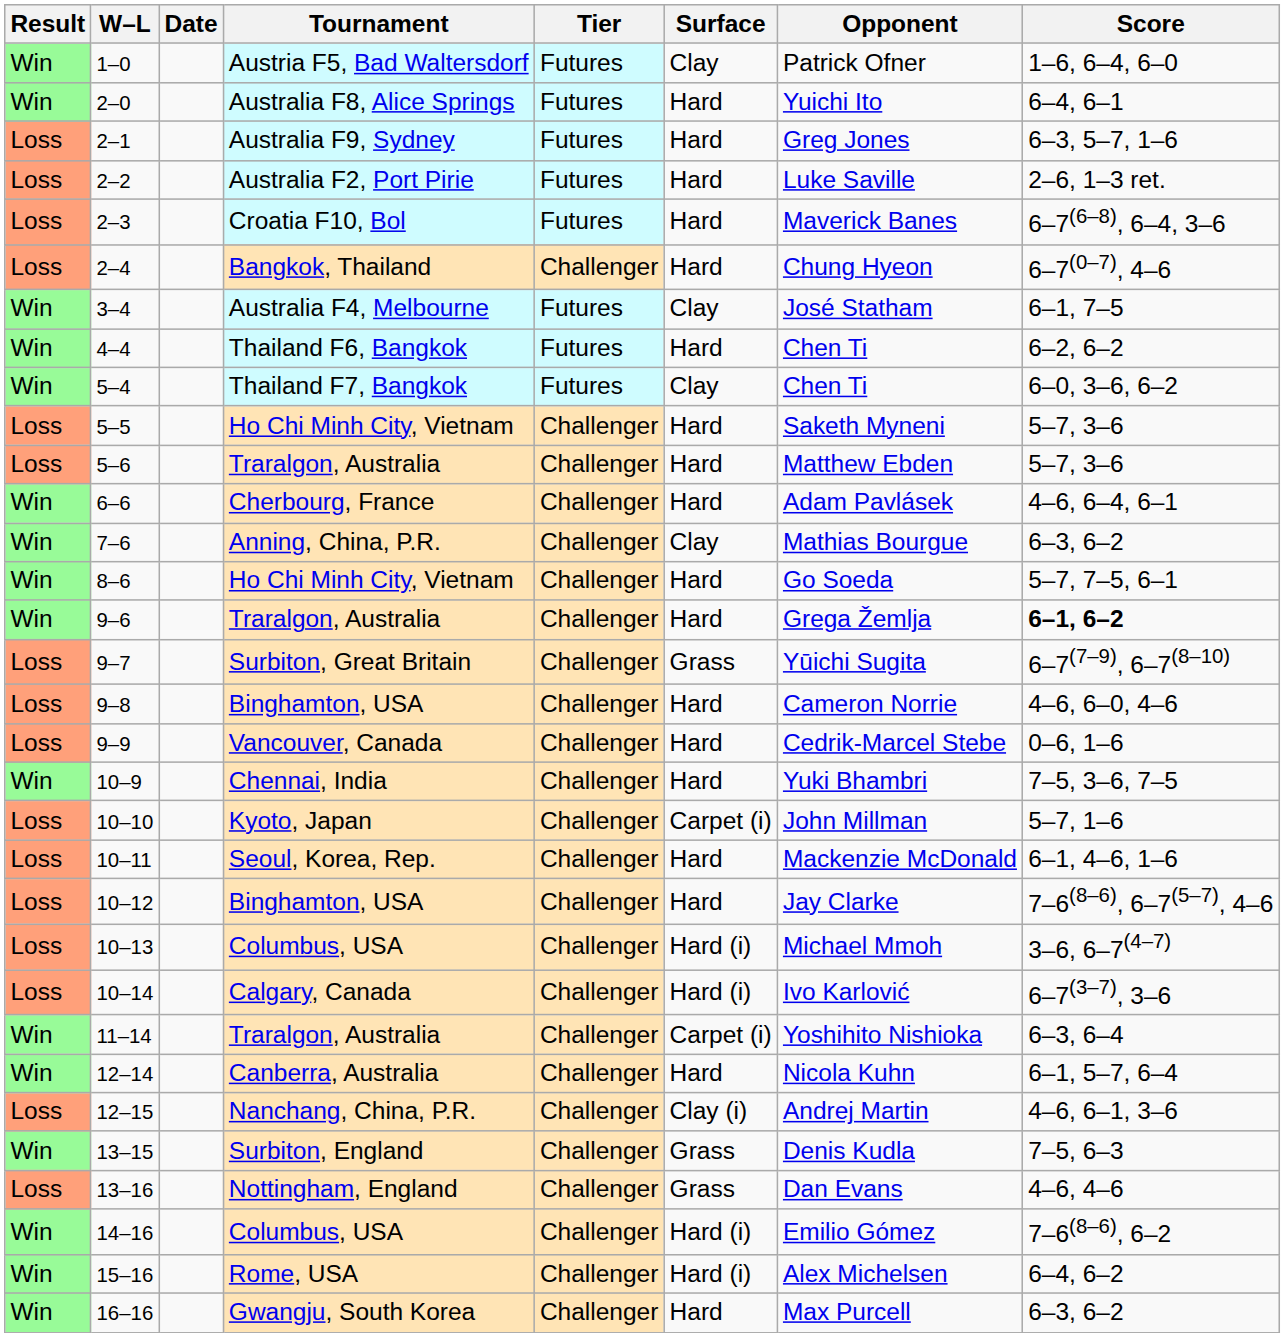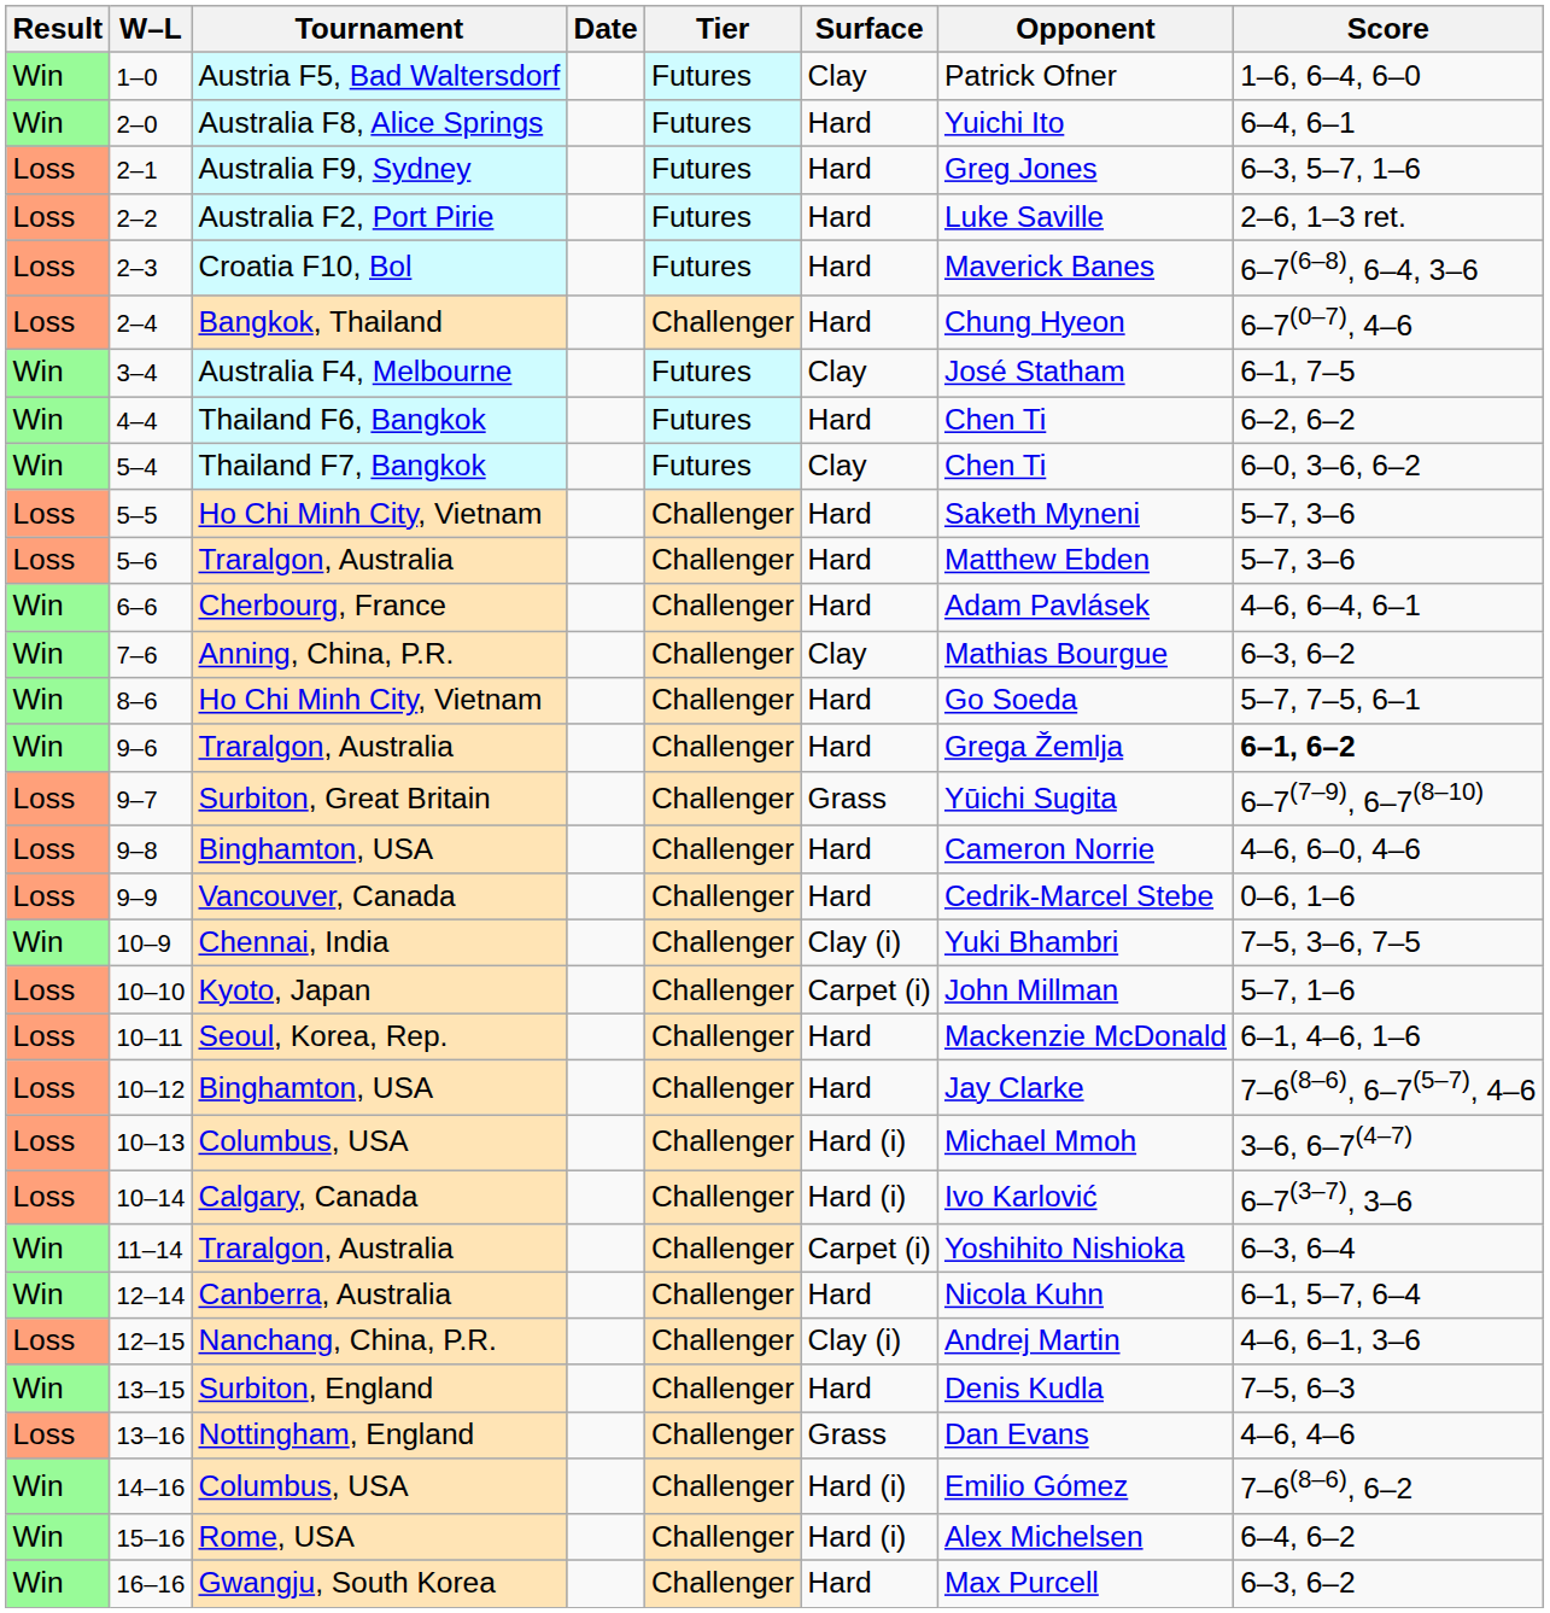columns swapped: Date <-> Tournament
10–9 | Surface: Hard -> Clay (i)
13–15 | Surface: Grass -> Hard
